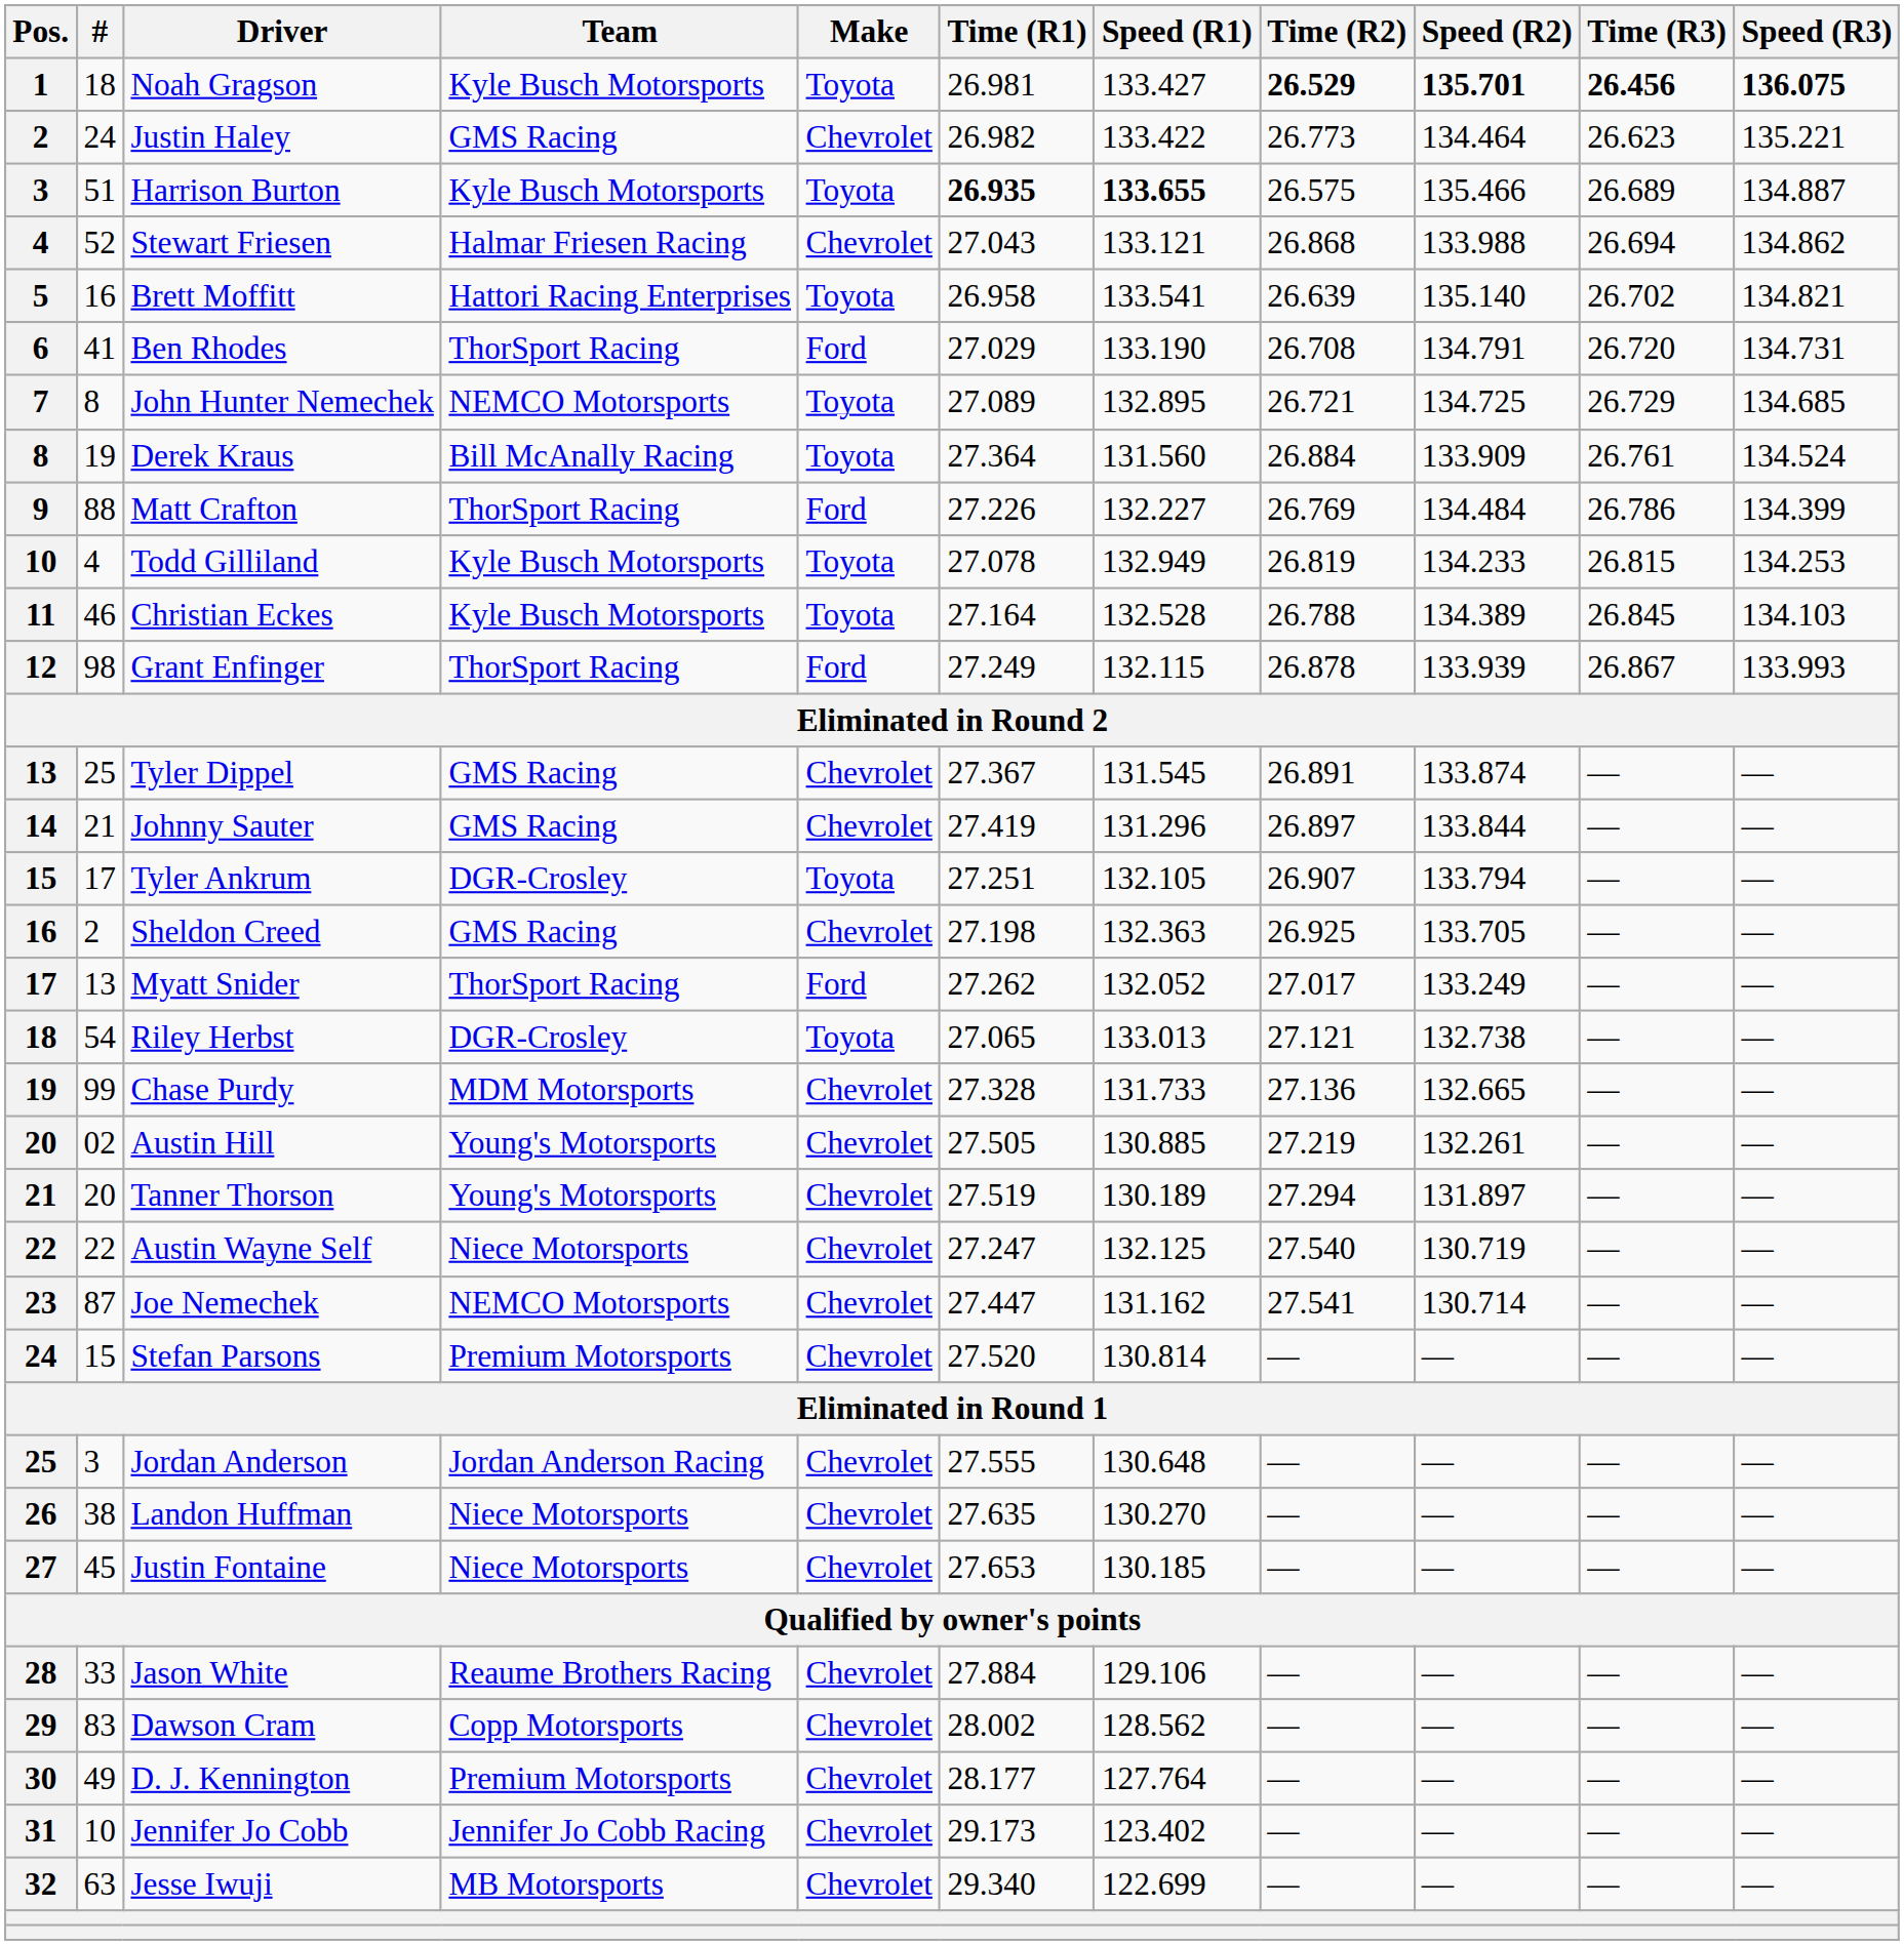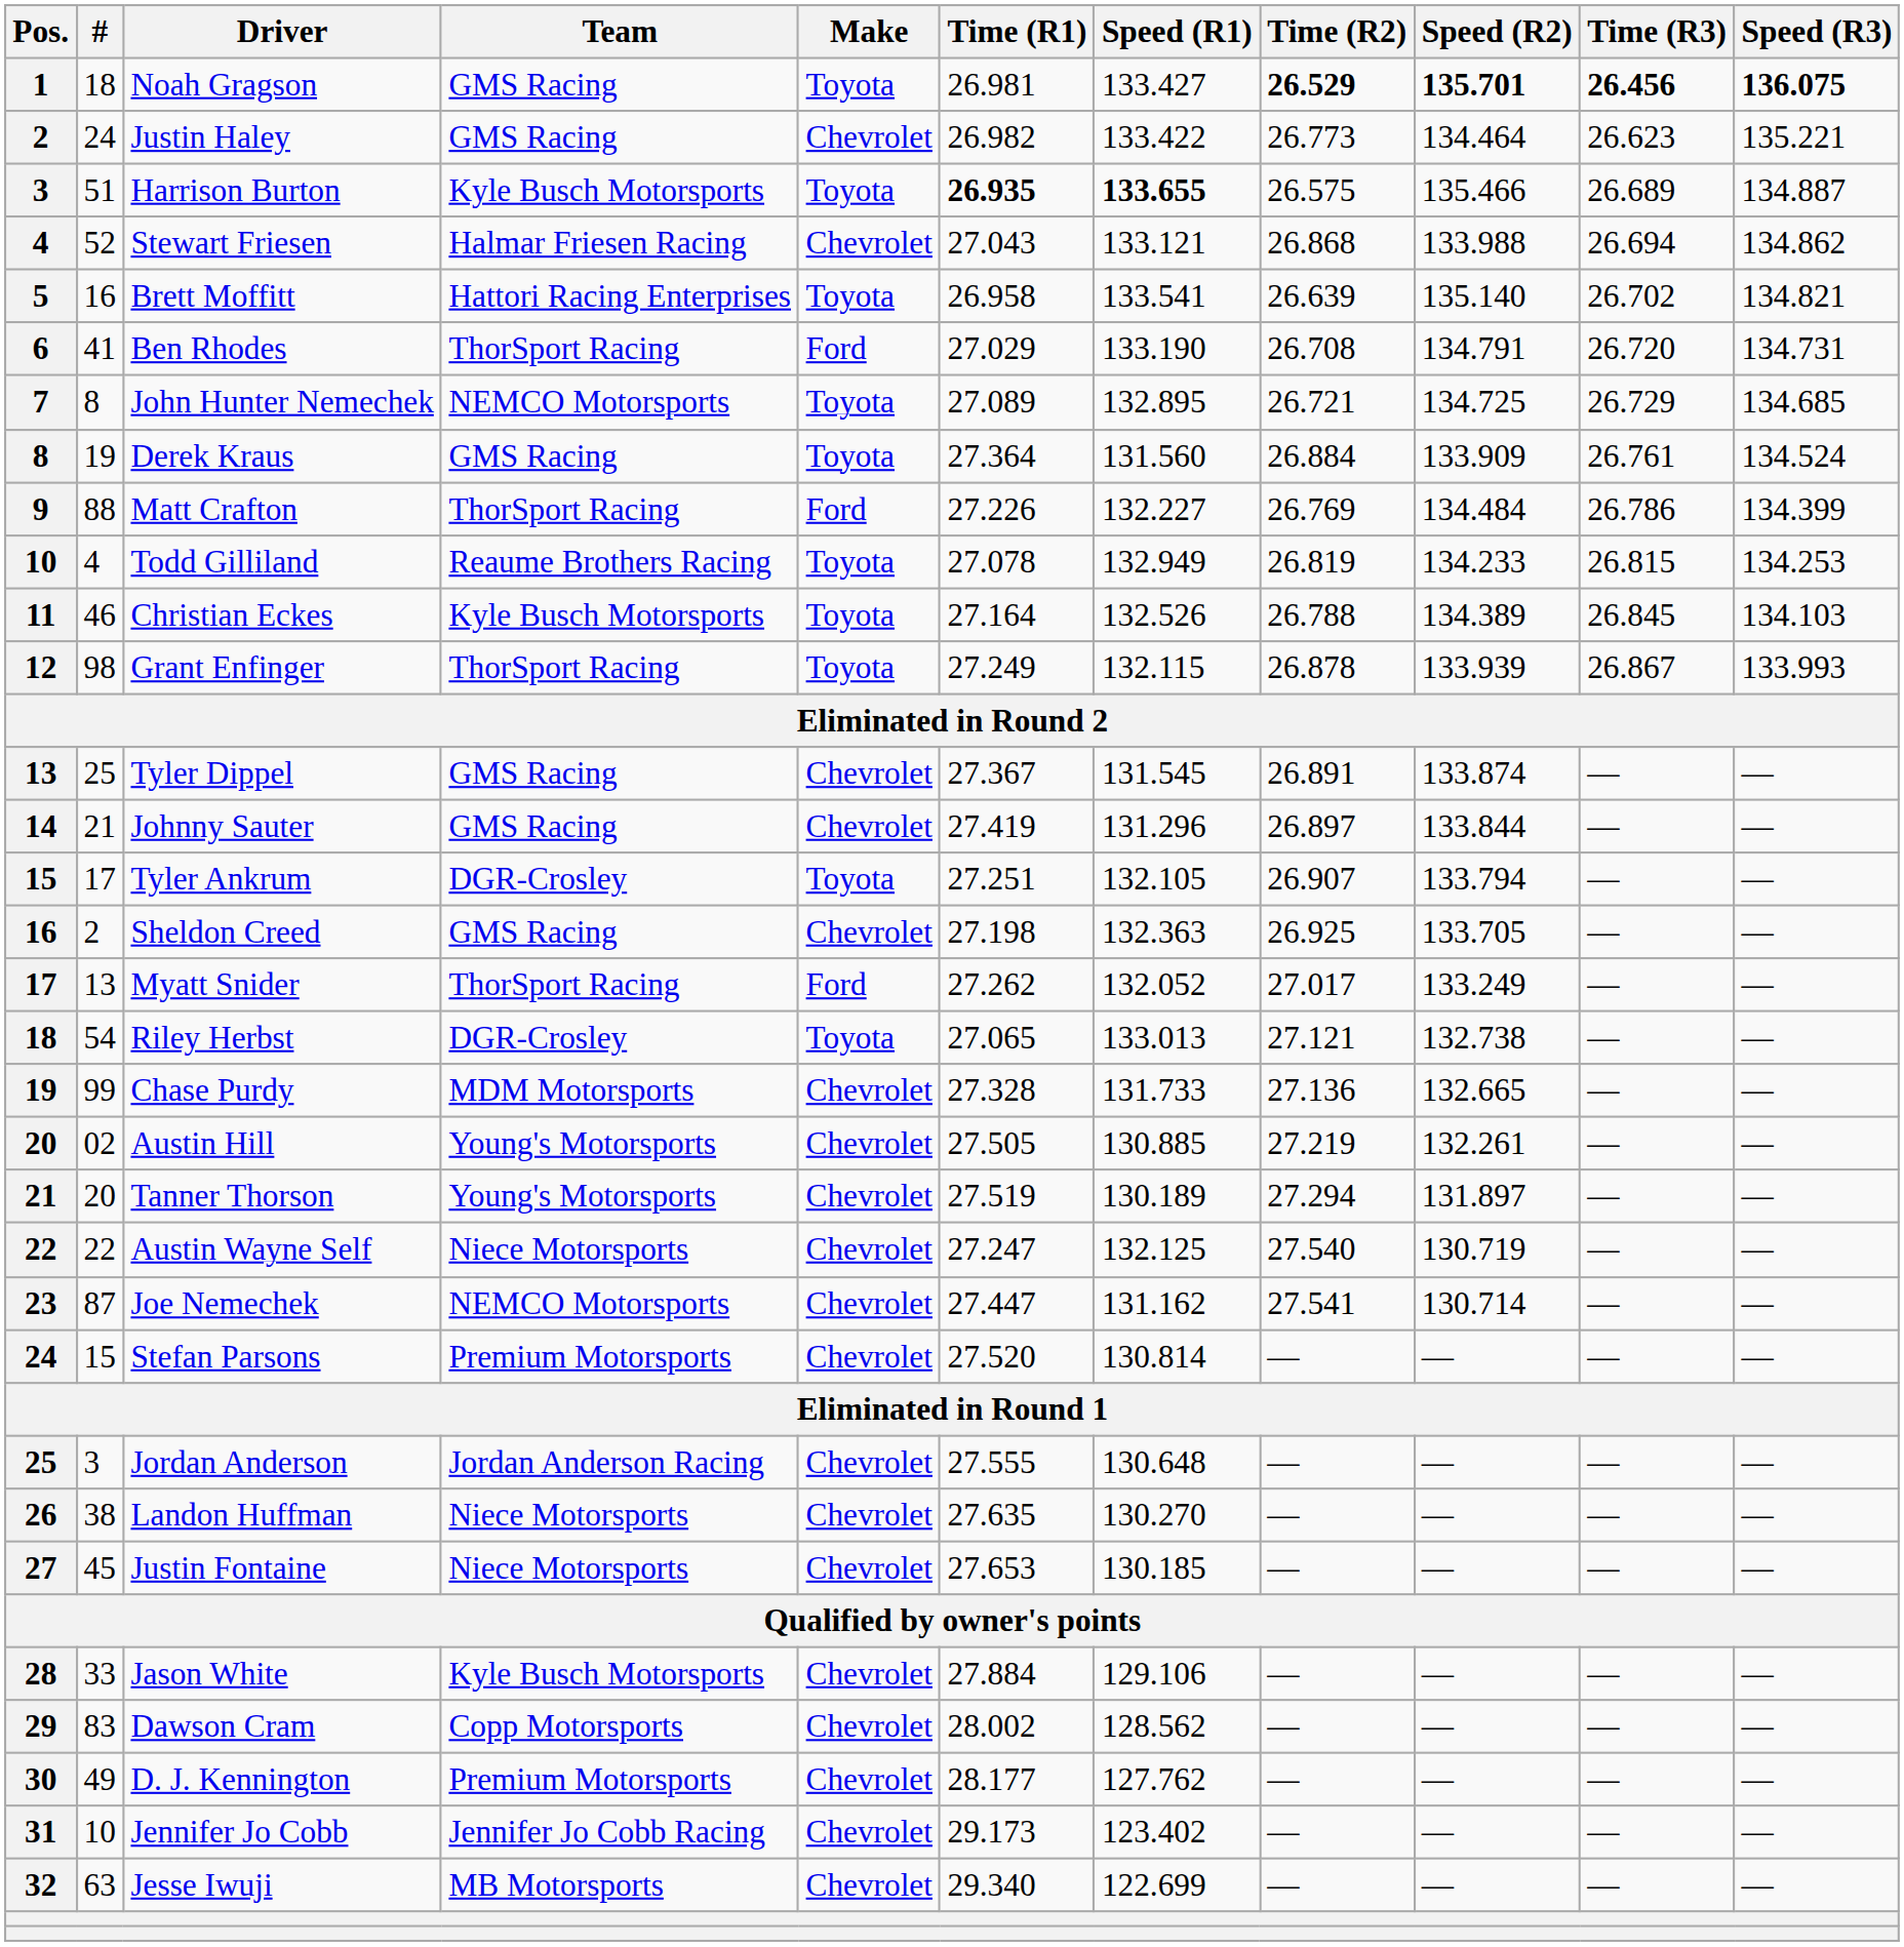Noah Gragson | Team: Kyle Busch Motorsports -> GMS Racing
Derek Kraus | Team: Bill McAnally Racing -> GMS Racing
Todd Gilliland | Team: Kyle Busch Motorsports -> Reaume Brothers Racing
Christian Eckes | Speed (R1): 132.528 -> 132.526
Grant Enfinger | Make: Ford -> Toyota
Jason White | Team: Reaume Brothers Racing -> Kyle Busch Motorsports
D. J. Kennington | Speed (R1): 127.764 -> 127.762
